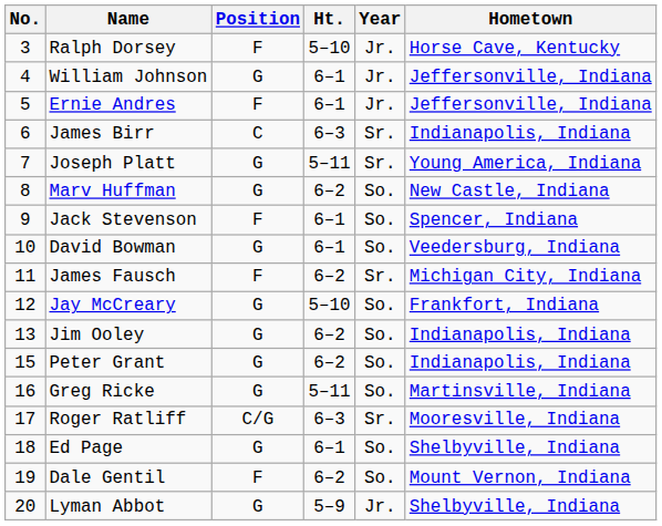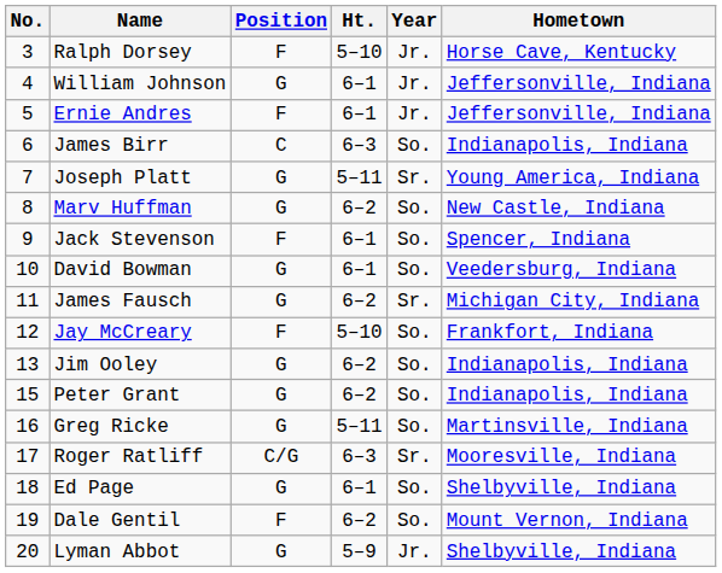James Birr | Year: Sr. -> So.
James Fausch | Position: F -> G
Jay McCreary | Position: G -> F
